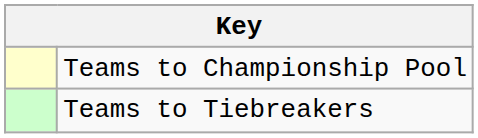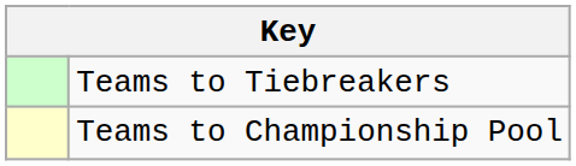rows swapped: Teams to Championship Pool <-> Teams to Tiebreakers
